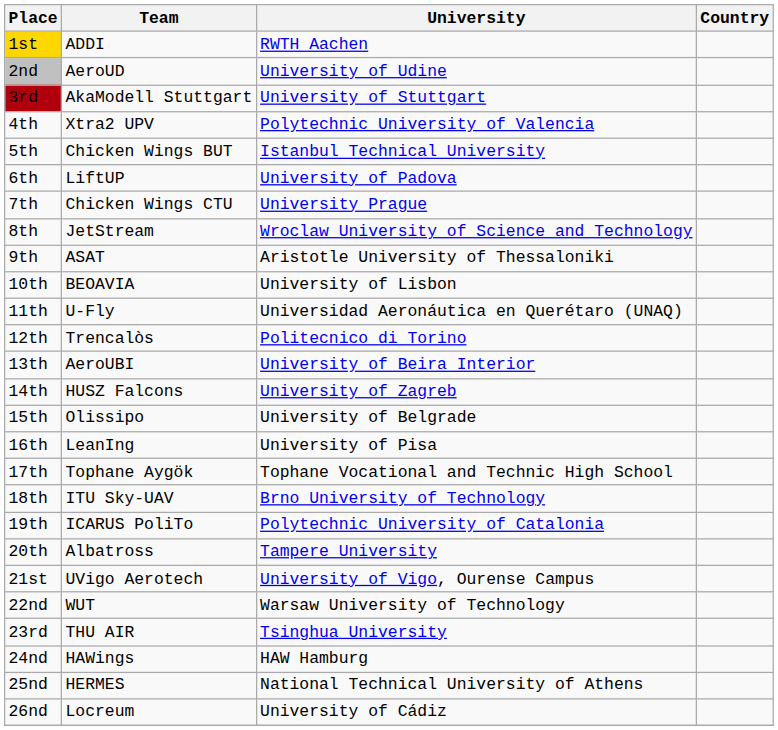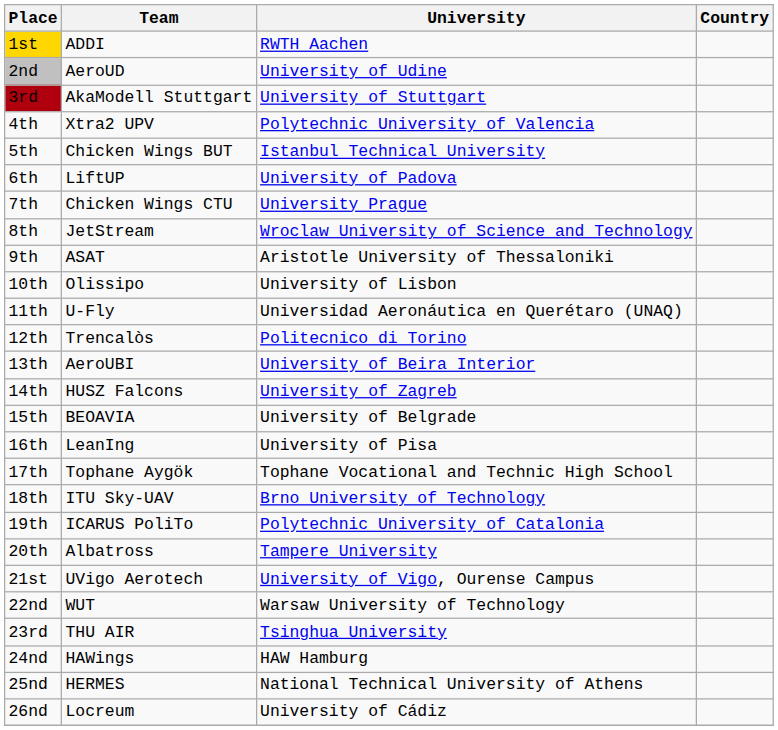10th | Team: BEOAVIA -> Olissipo
15th | Team: Olissipo -> BEOAVIA
